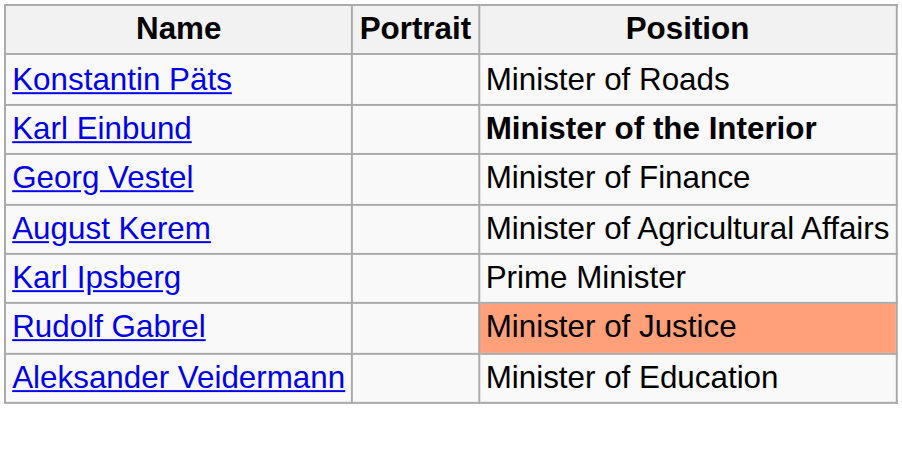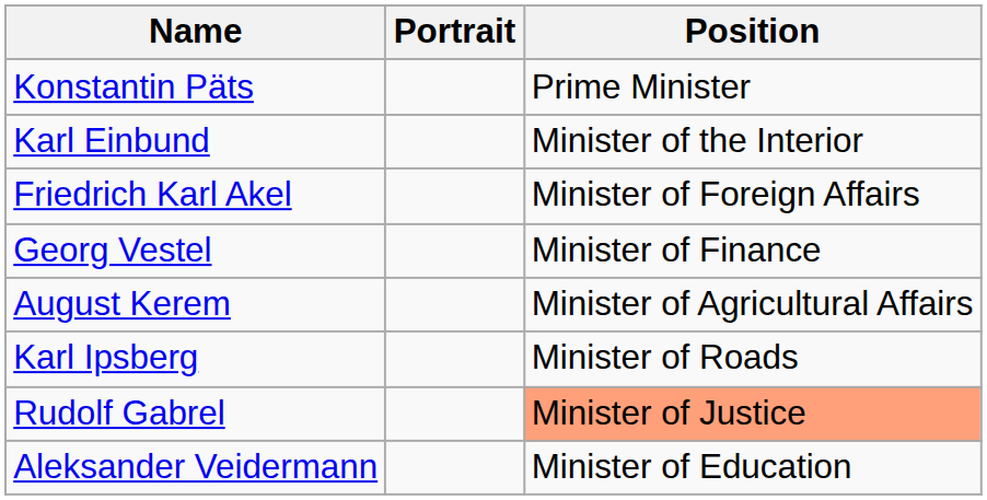Konstantin Päts | Position: Minister of Roads -> Prime Minister
Karl Einbund | Position: bold -> normal
+ row: Friedrich Karl Akel | Minister of Foreign Affairs
Karl Ipsberg | Position: Prime Minister -> Minister of Roads
